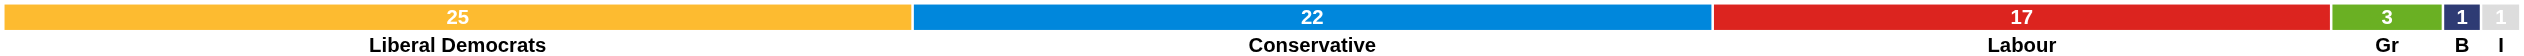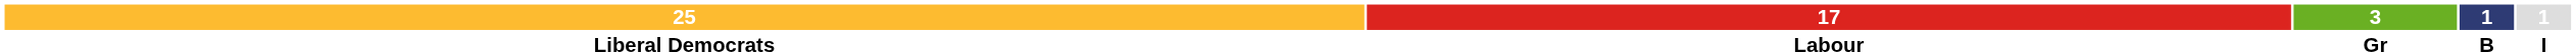- column: 22 | Conservative
